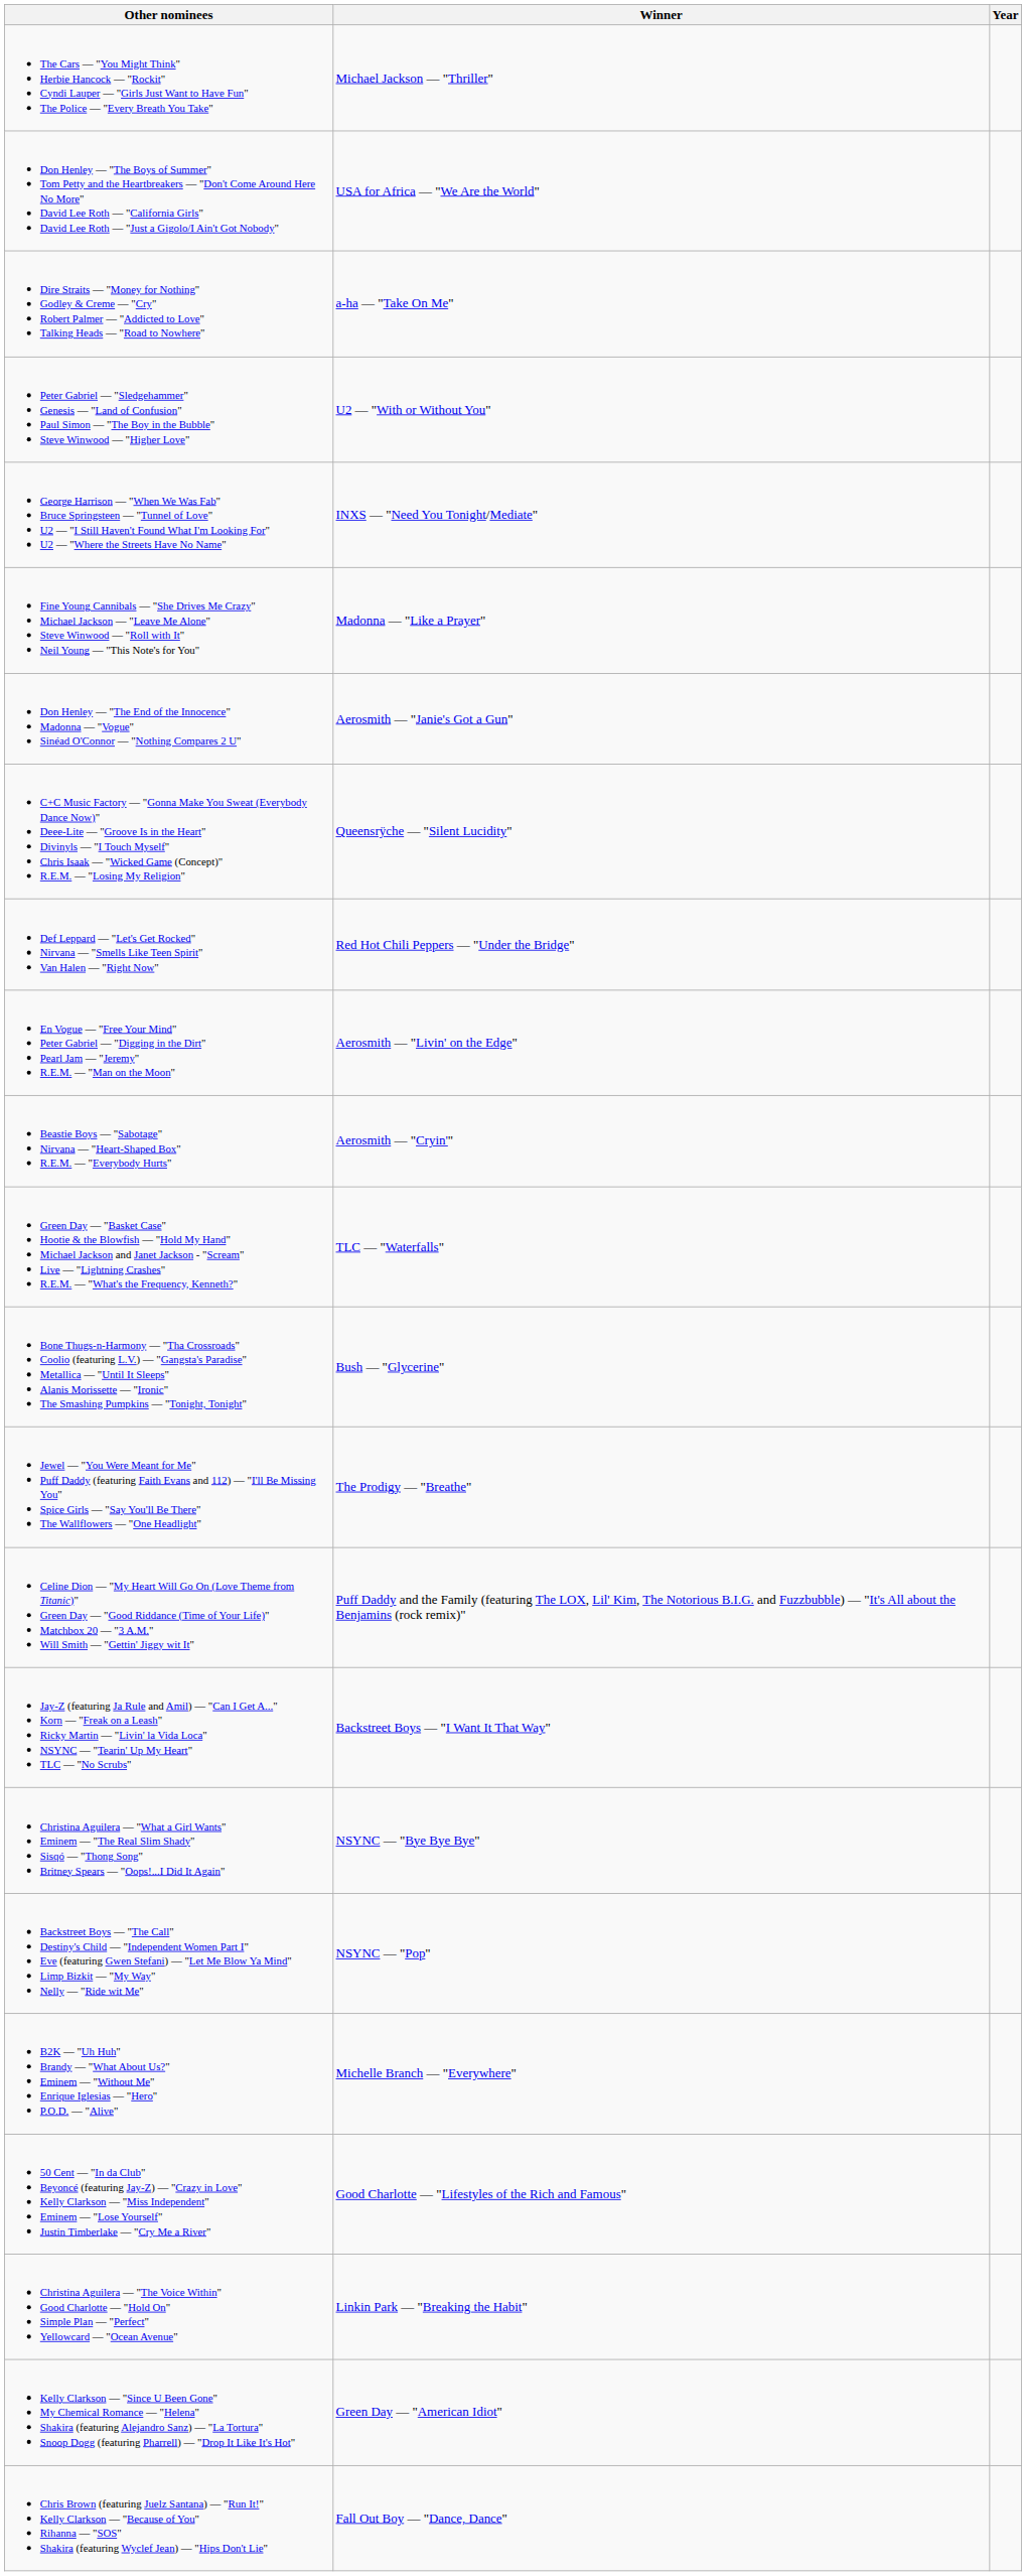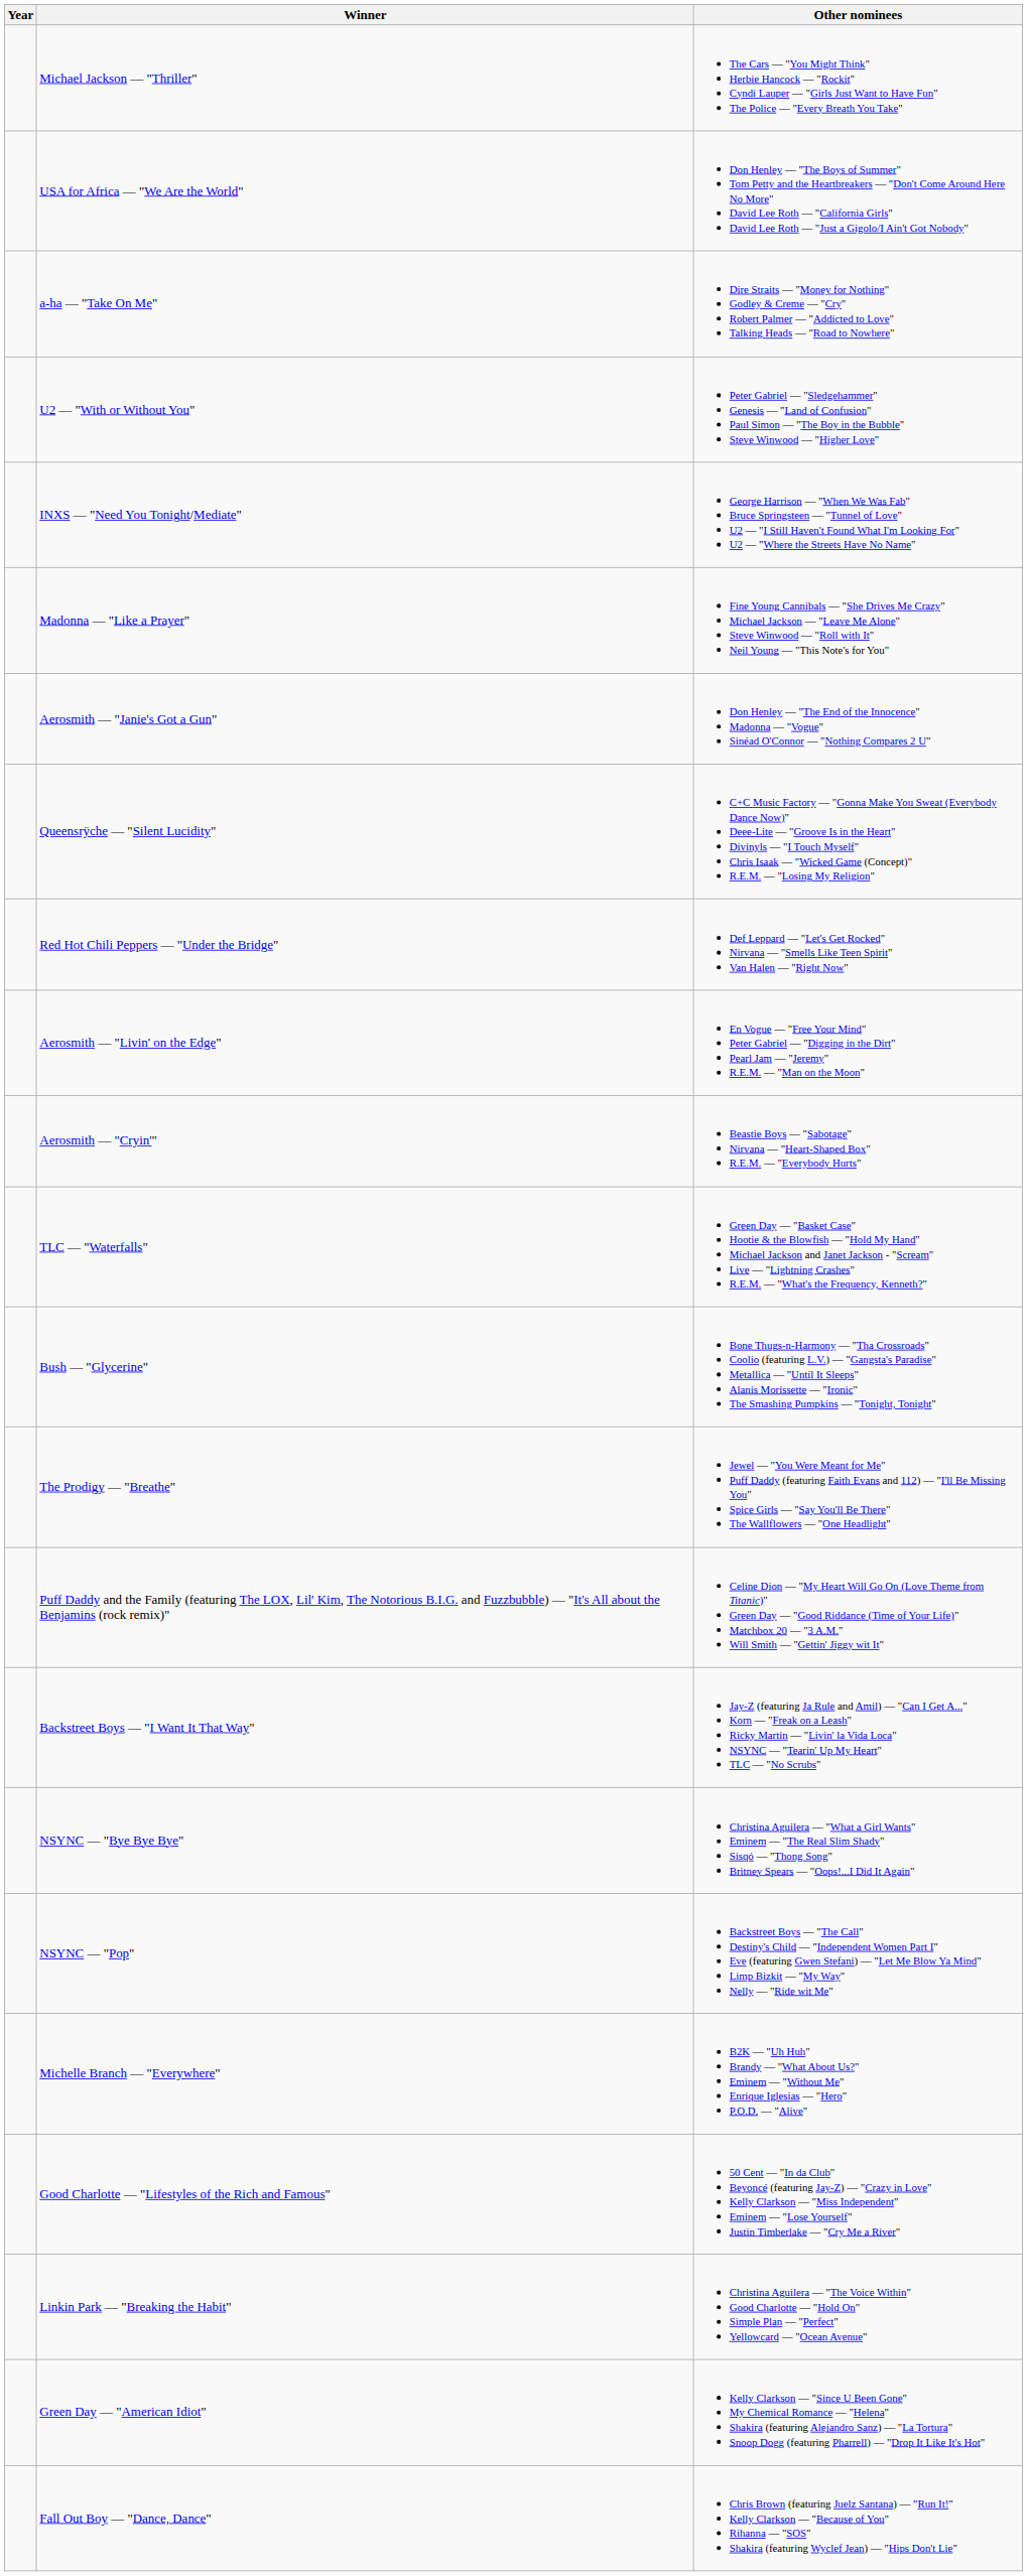columns swapped: Year <-> Other nominees
